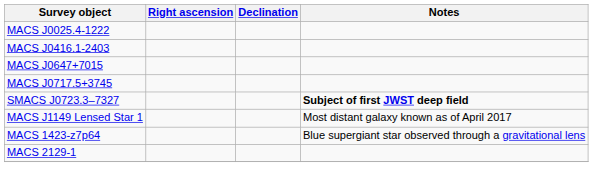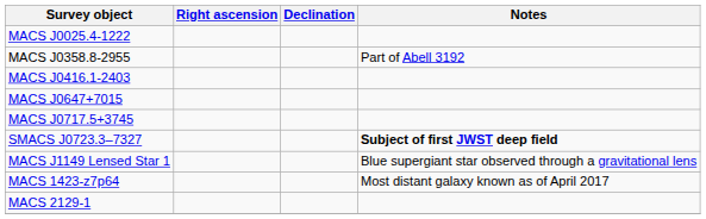+ row: MACS J0358.8-2955 | Part of Abell 3192
MACS J1149 Lensed Star 1 | Notes: Most distant galaxy known as of April 2017 -> Blue supergiant star observed through a gravitational lens
MACS 1423-z7p64 | Notes: Blue supergiant star observed through a gravitational lens -> Most distant galaxy known as of April 2017
